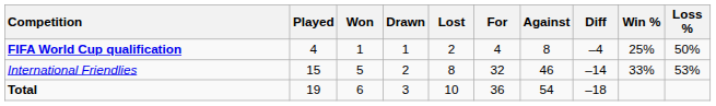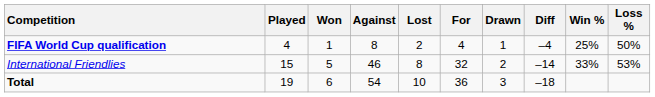columns swapped: Drawn <-> Against
